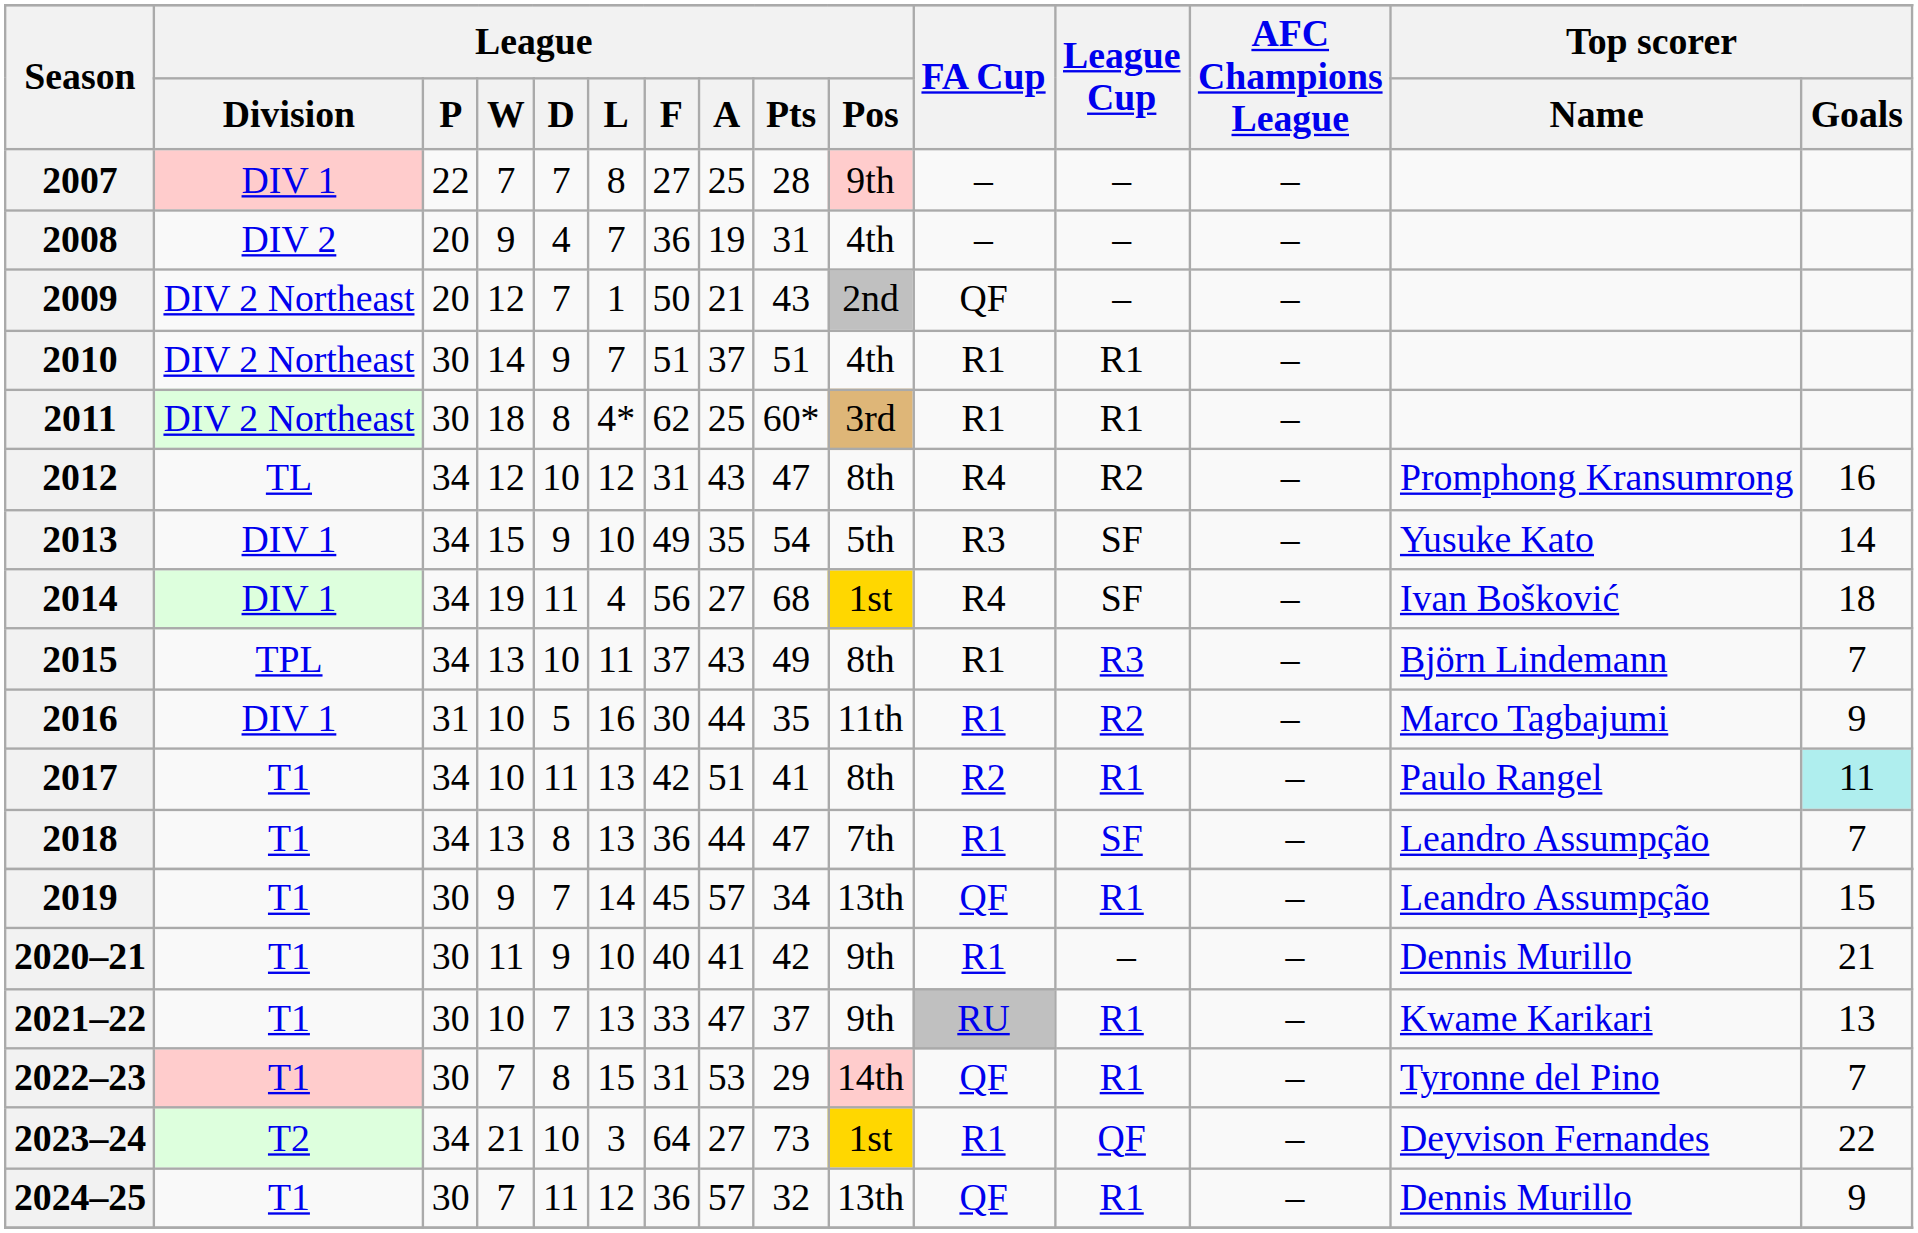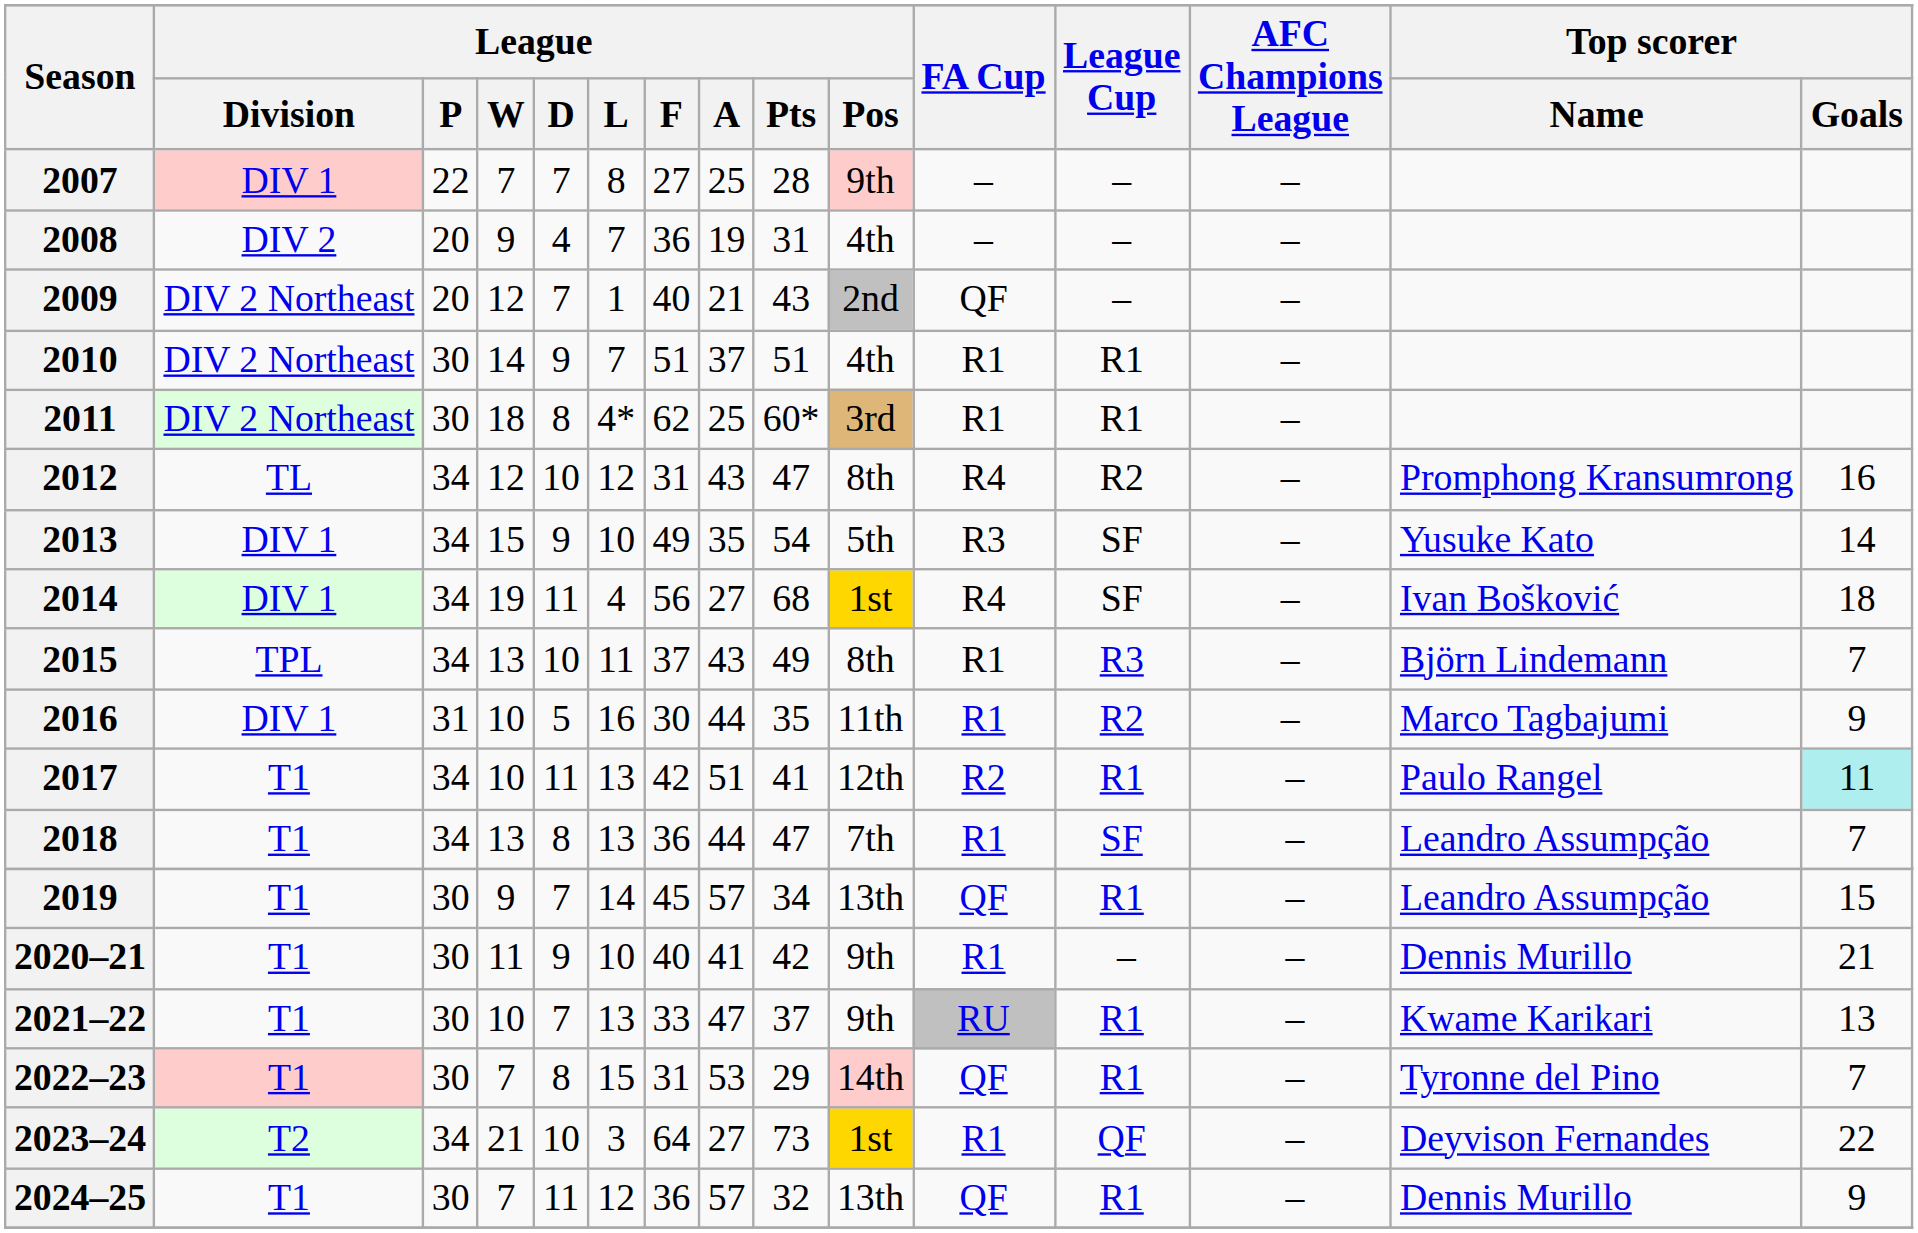2009 | League / F: 50 -> 40
2017 | League / Pos: 8th -> 12th
